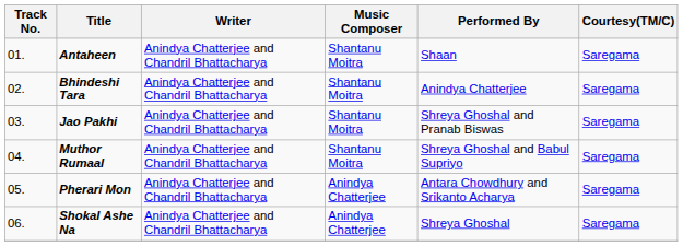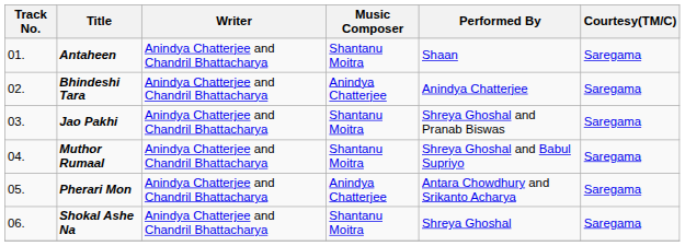Bhindeshi Tara | Music Composer: Shantanu Moitra -> Anindya Chatterjee
Shokal Ashe Na | Music Composer: Anindya Chatterjee -> Shantanu Moitra
